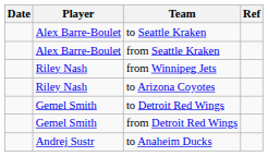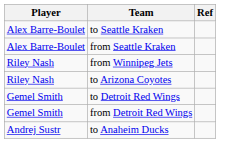- column: Date
